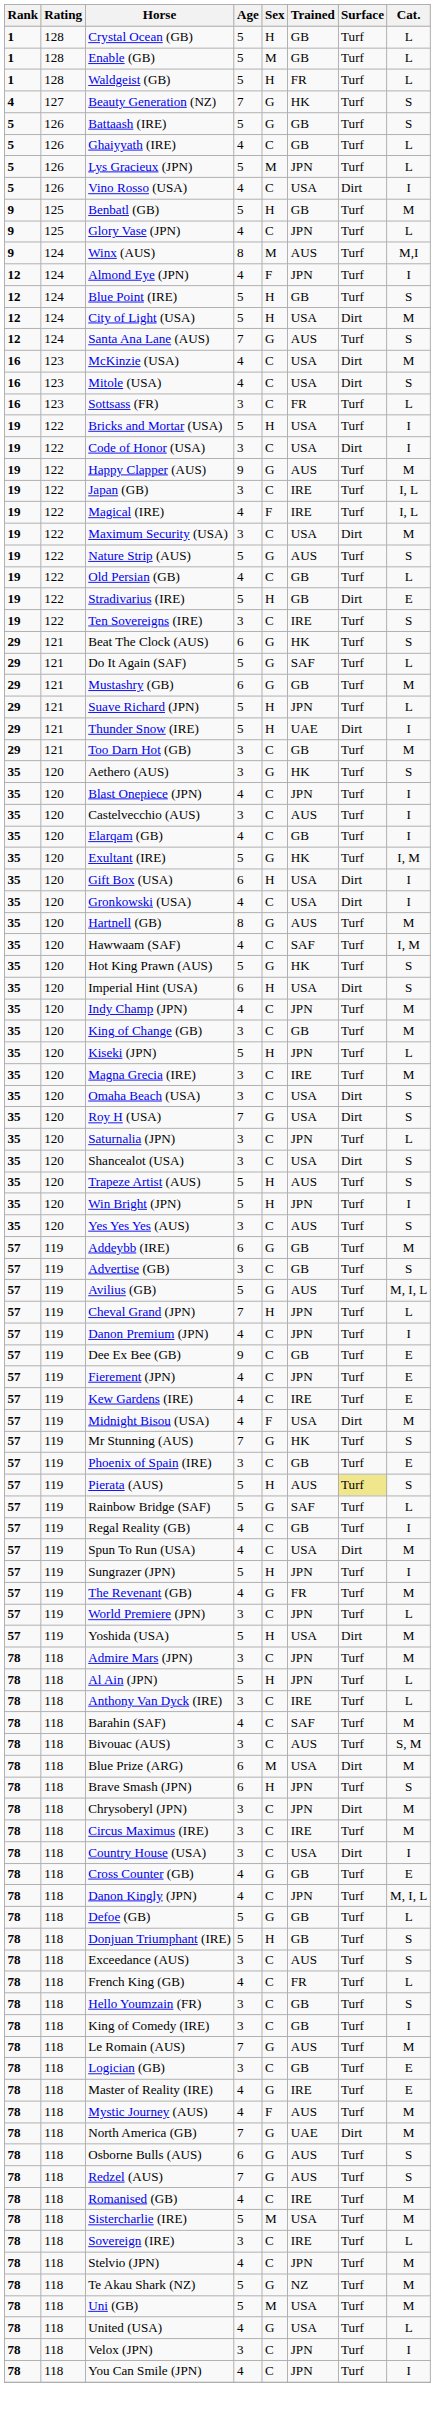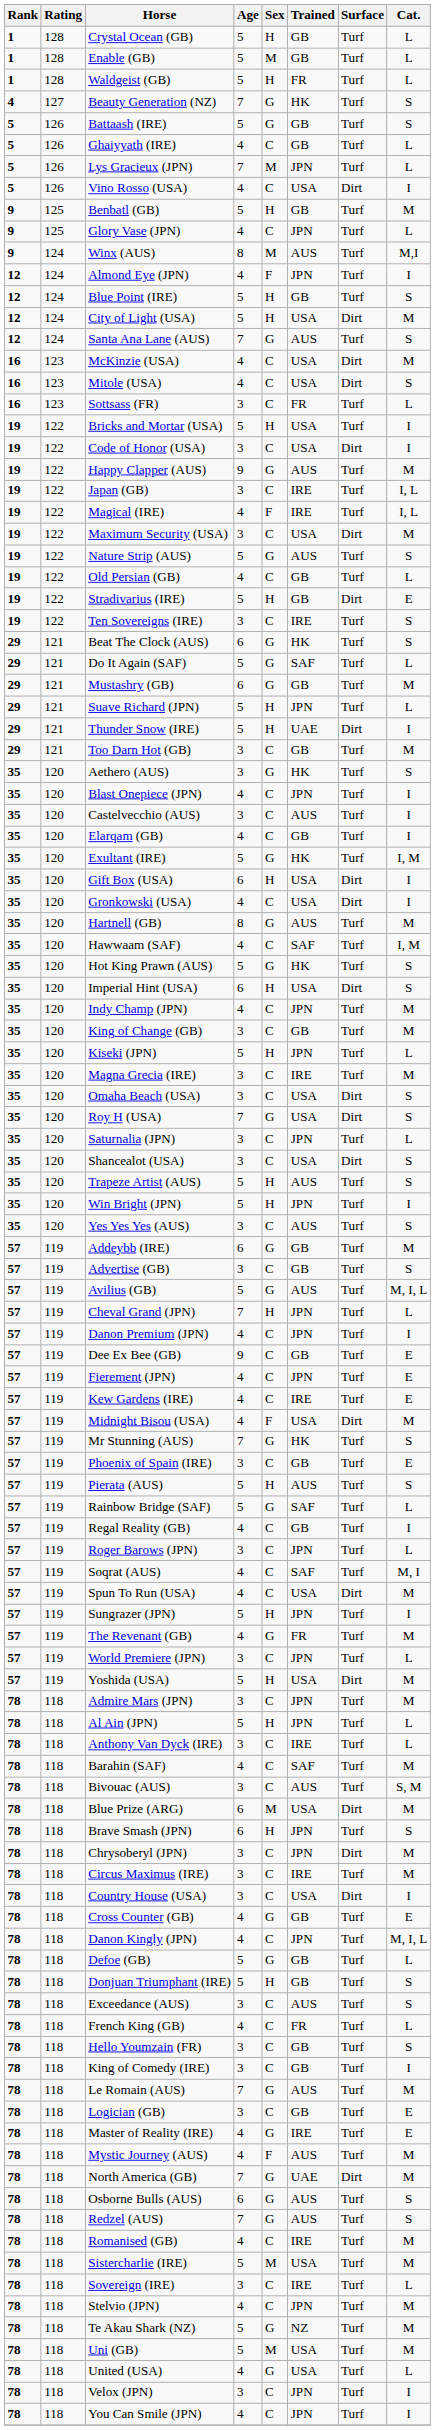Lys Gracieux (JPN) | Age: 5 -> 7
Pierata (AUS) | Surface: khaki background -> no background
+ row: 57 | 119 | Roger Barows (JPN) | 3 | C | JPN | Turf | L
+ row: 57 | 119 | Soqrat (AUS) | 4 | C | SAF | Turf | M, I
